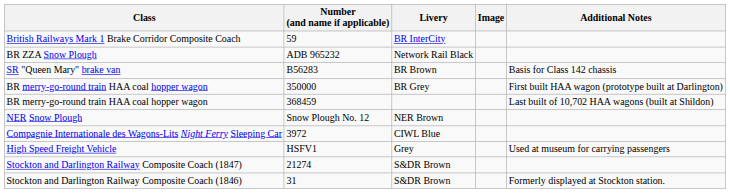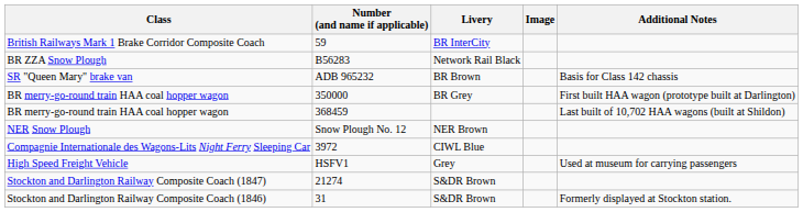BR ZZA Snow Plough | Number (and name if applicable): ADB 965232 -> B56283
SR "Queen Mary" brake van | Number (and name if applicable): B56283 -> ADB 965232
